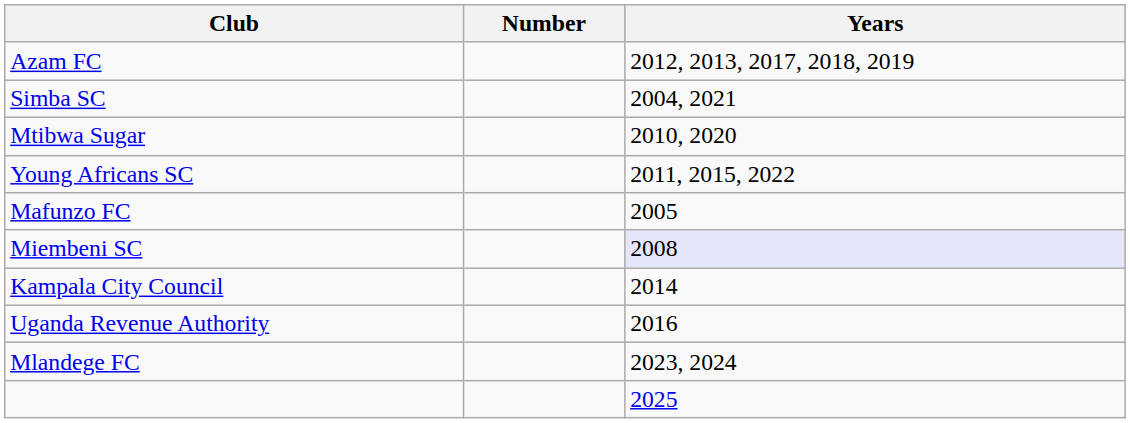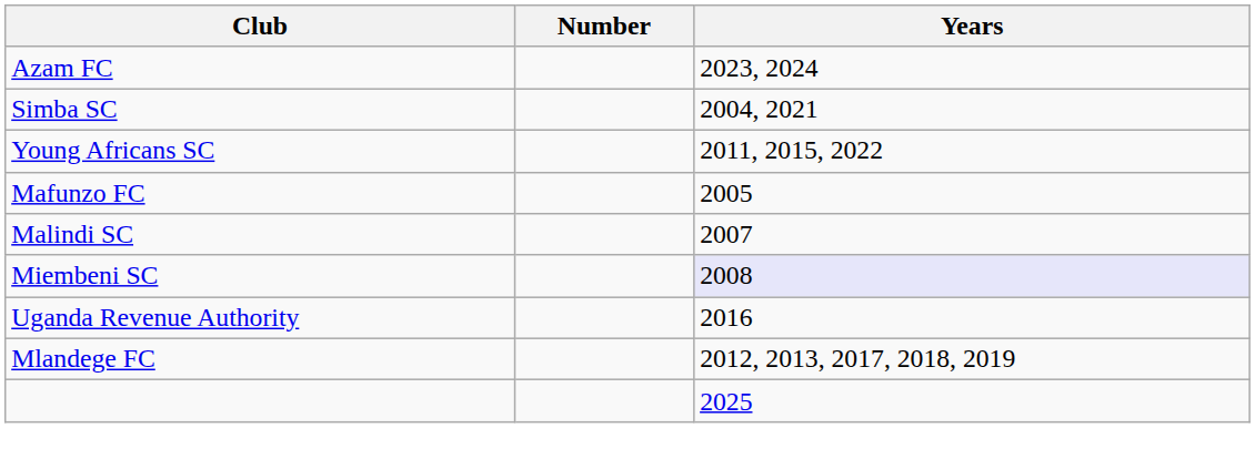Azam FC | Years: 2012, 2013, 2017, 2018, 2019 -> 2023, 2024
- row: Mtibwa Sugar | 2010, 2020
+ row: Malindi SC | 2007
- row: Kampala City Council | 2014
Mlandege FC | Years: 2023, 2024 -> 2012, 2013, 2017, 2018, 2019
